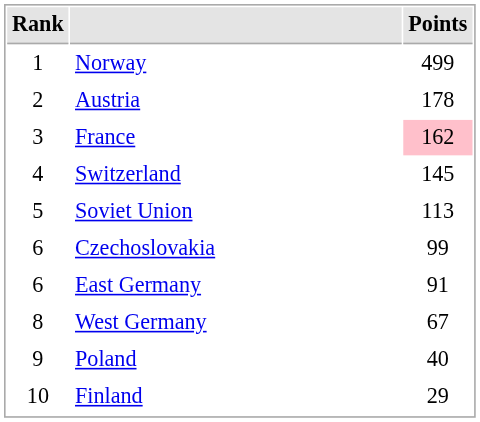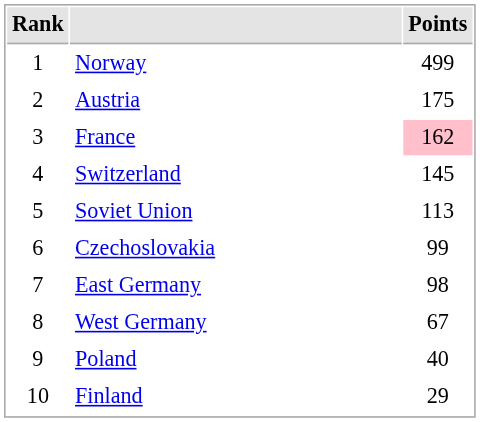Austria | Points: 178 -> 175
East Germany | Rank: 6 -> 7
East Germany | Points: 91 -> 98
